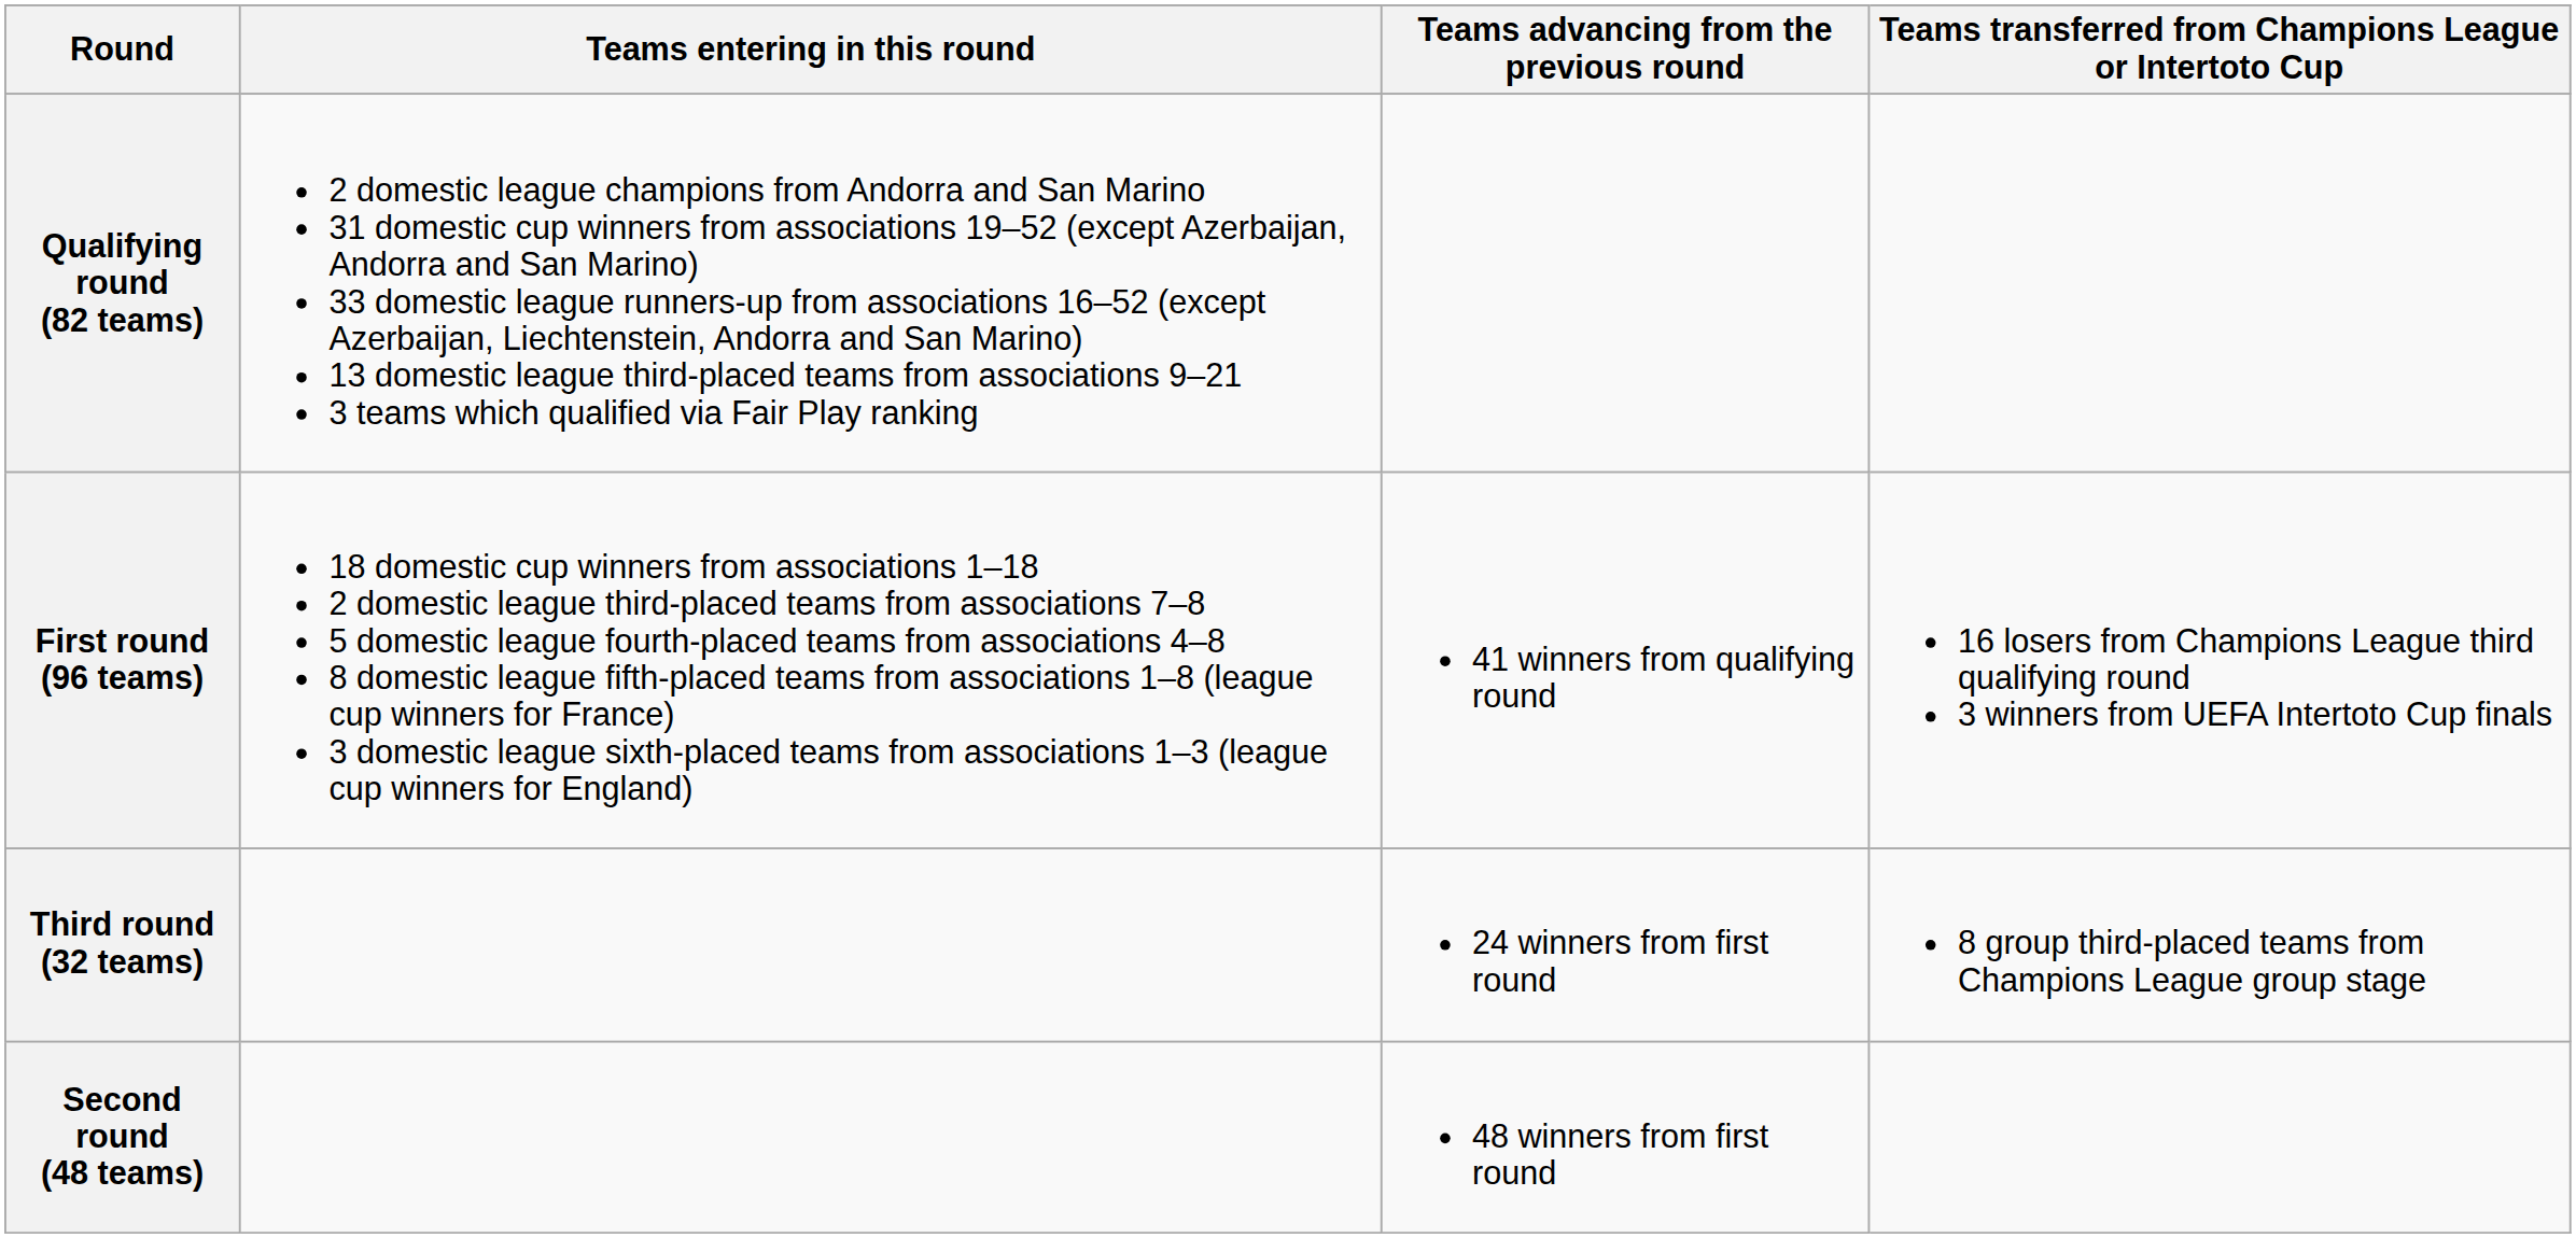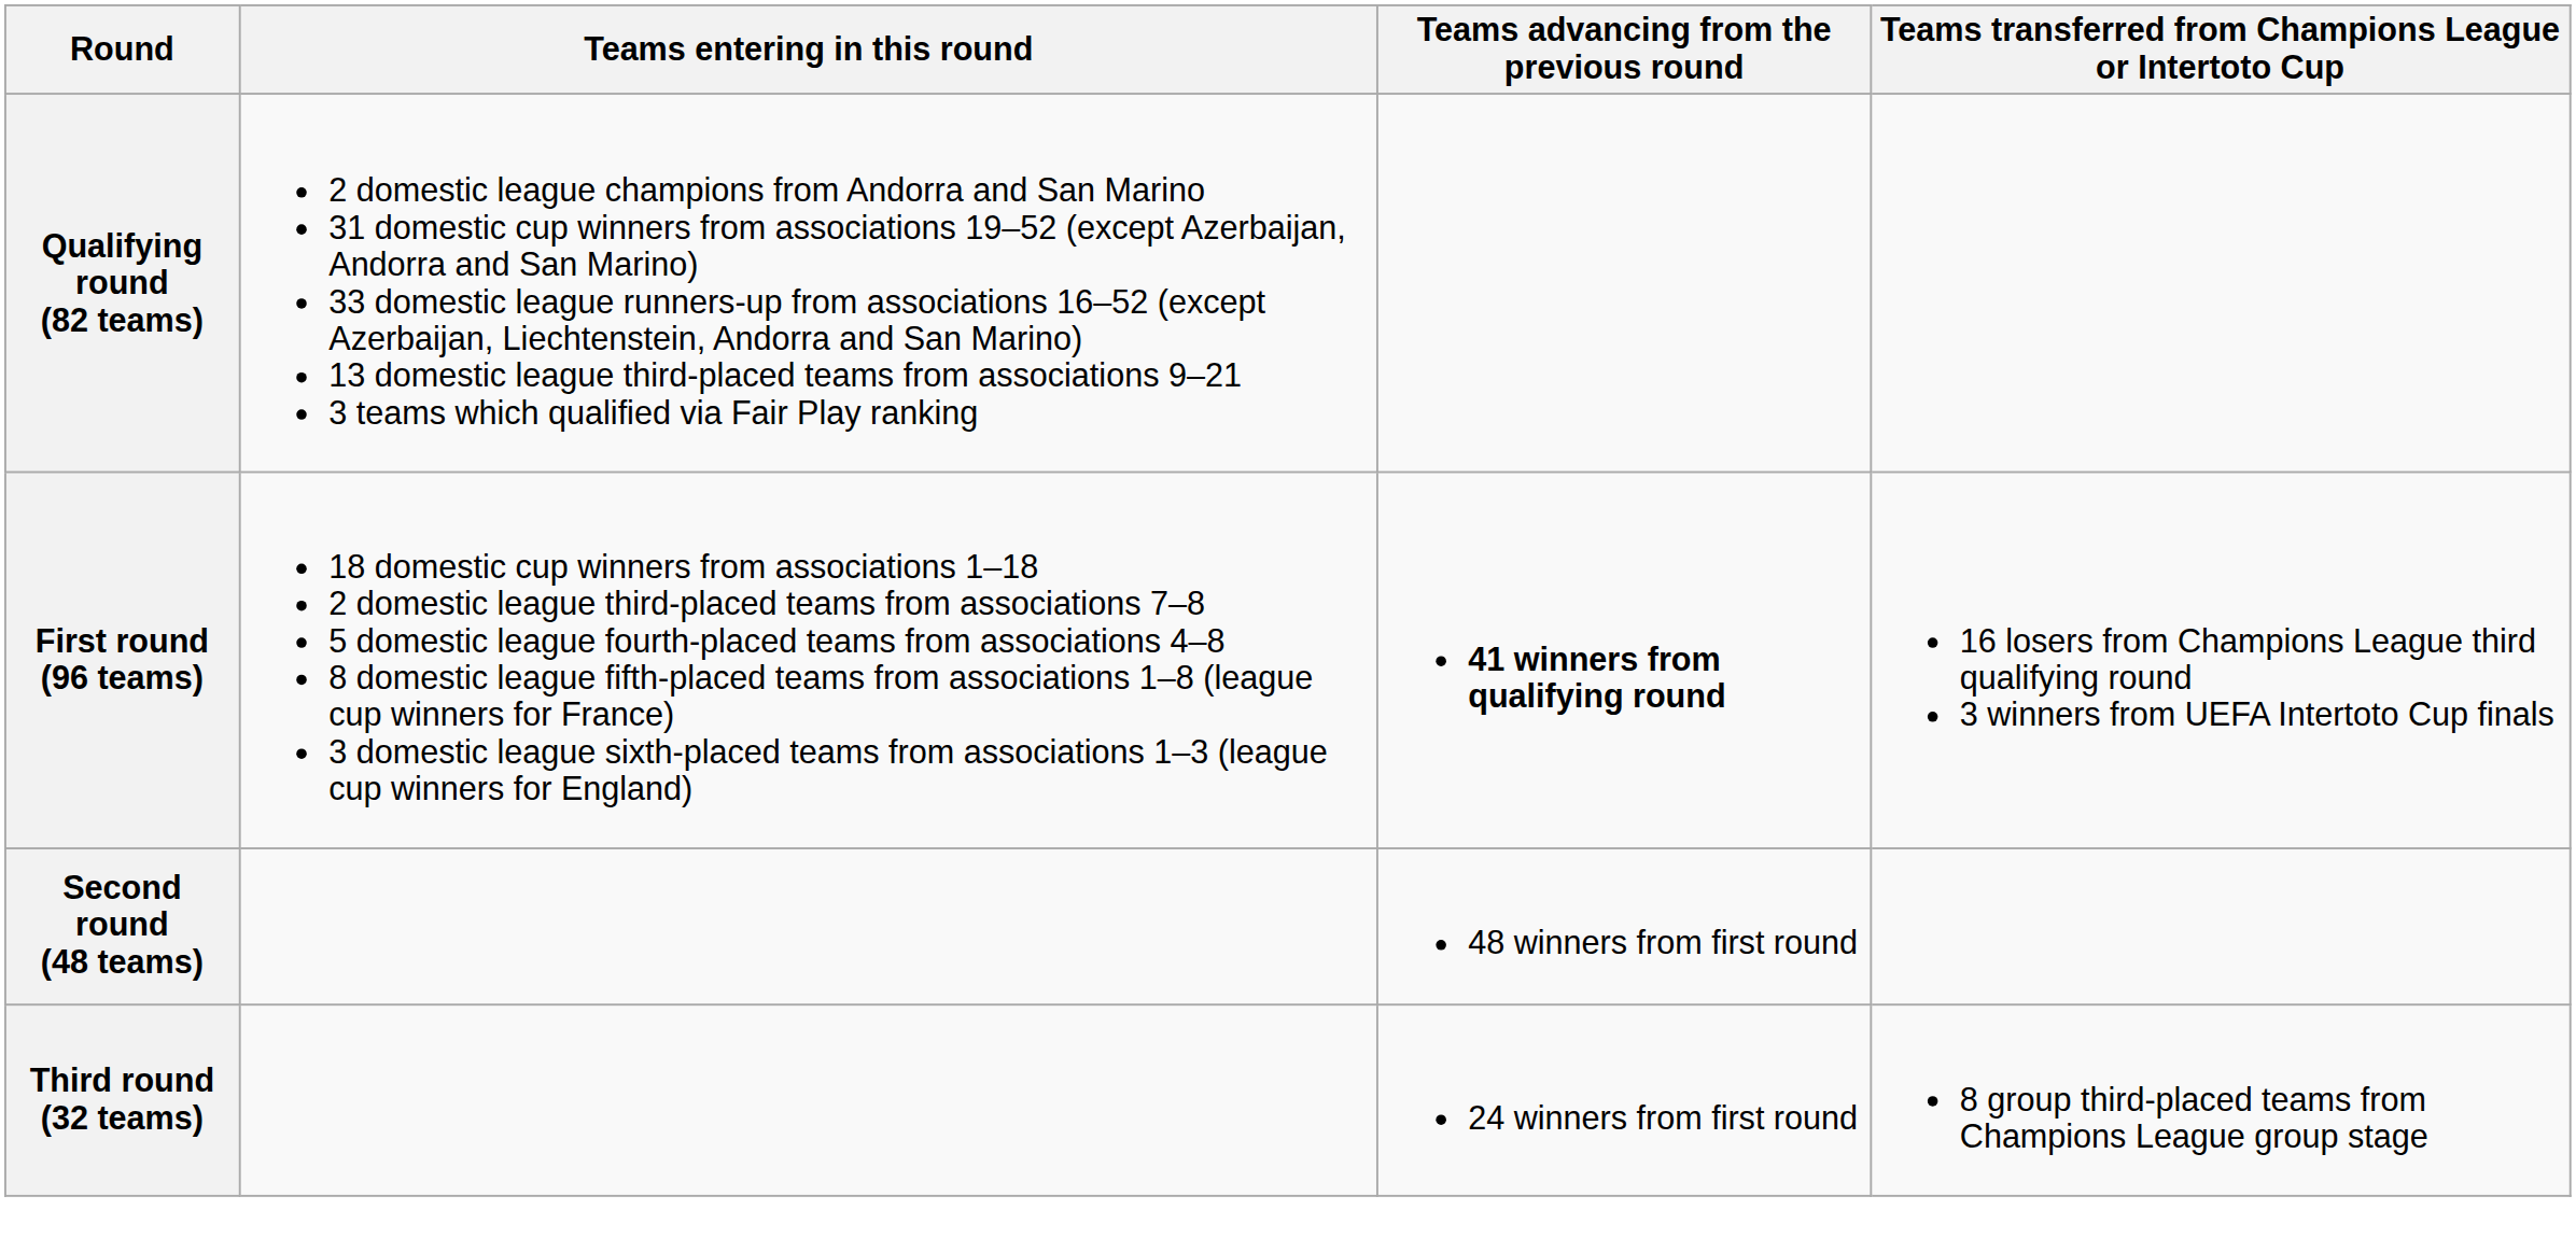First round (96 teams) | Teams advancing from the previous round: normal -> bold
rows swapped: Second round (48 teams) <-> Third round (32 teams)
